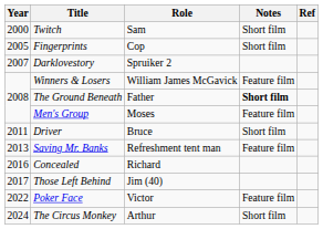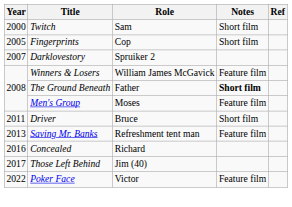- row: 2024 | The Circus Monkey | Arthur | Short film
